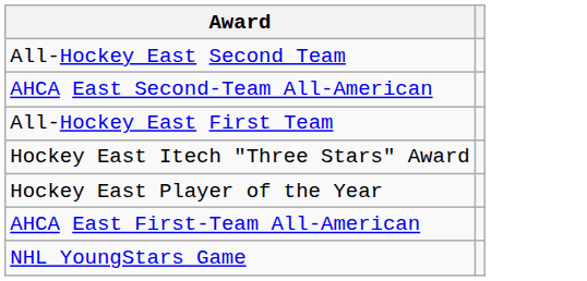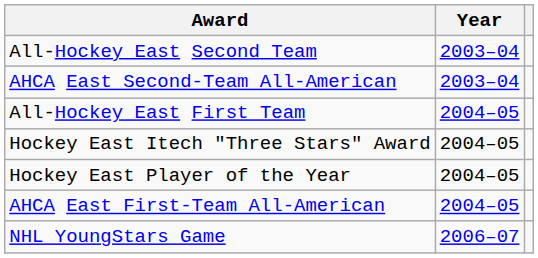+ column: Year | 2003–04 | 2003–04 | 2004–05 | 2004–05 | 2004–05 | 2004–05 | 2006–07
